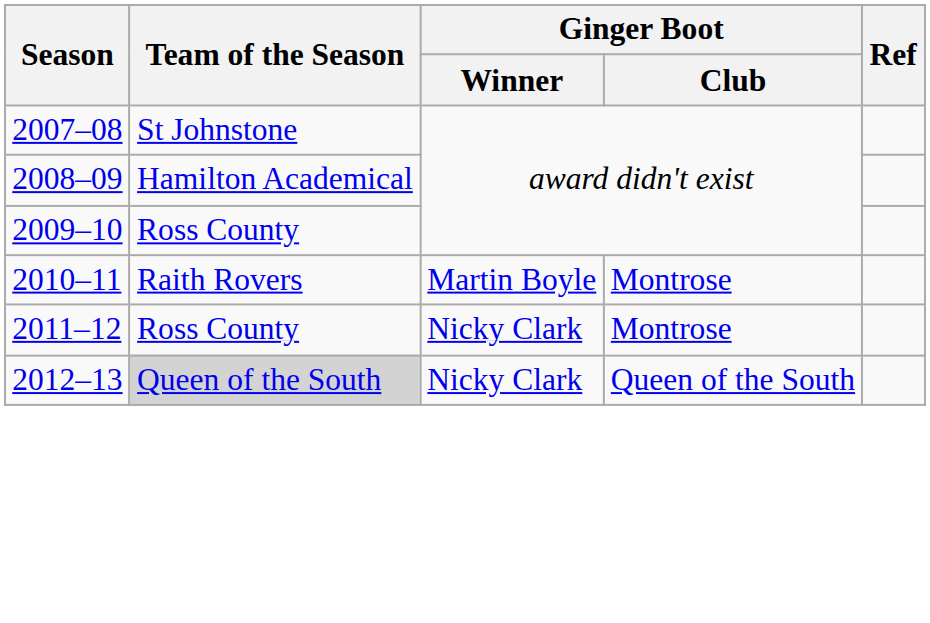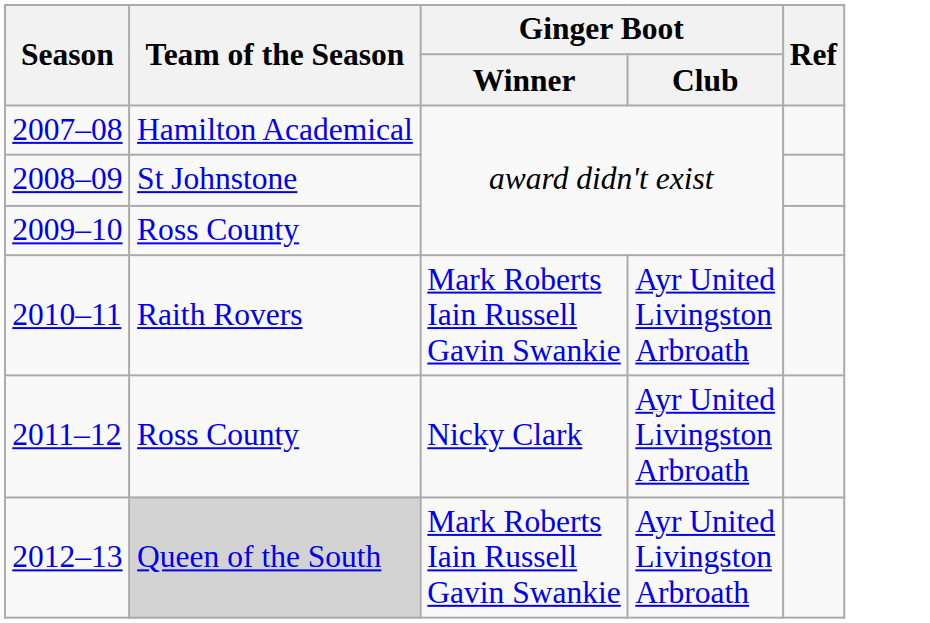2007–08 | Team of the Season: St Johnstone -> Hamilton Academical
2008–09 | Team of the Season: Hamilton Academical -> St Johnstone
2010–11 | Ginger Boot / Winner: Martin Boyle -> Mark Roberts Iain Russell Gavin Swankie
2010–11 | Ginger Boot / Club: Montrose -> Ayr United Livingston Arbroath
2011–12 | Ginger Boot / Club: Montrose -> Ayr United Livingston Arbroath
2012–13 | Ginger Boot / Winner: Nicky Clark -> Mark Roberts Iain Russell Gavin Swankie
2012–13 | Ginger Boot / Club: Queen of the South -> Ayr United Livingston Arbroath
